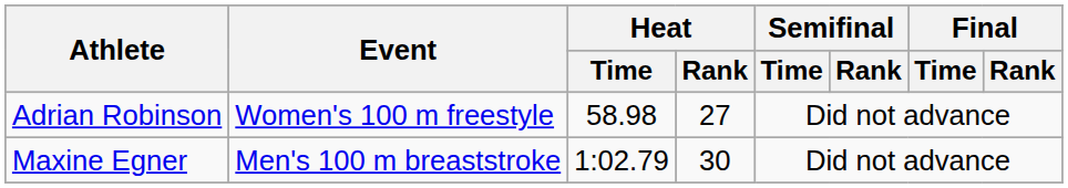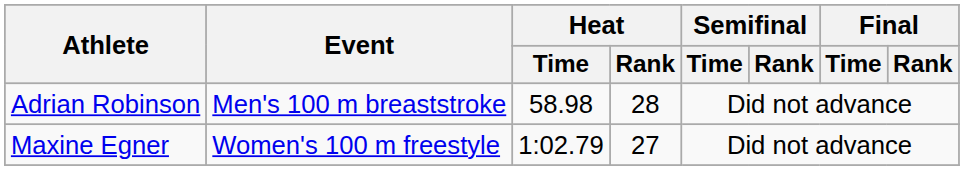Adrian Robinson | Event: Women's 100 m freestyle -> Men's 100 m breaststroke
Adrian Robinson | Heat / Rank: 27 -> 28
Maxine Egner | Event: Men's 100 m breaststroke -> Women's 100 m freestyle
Maxine Egner | Heat / Rank: 30 -> 27
